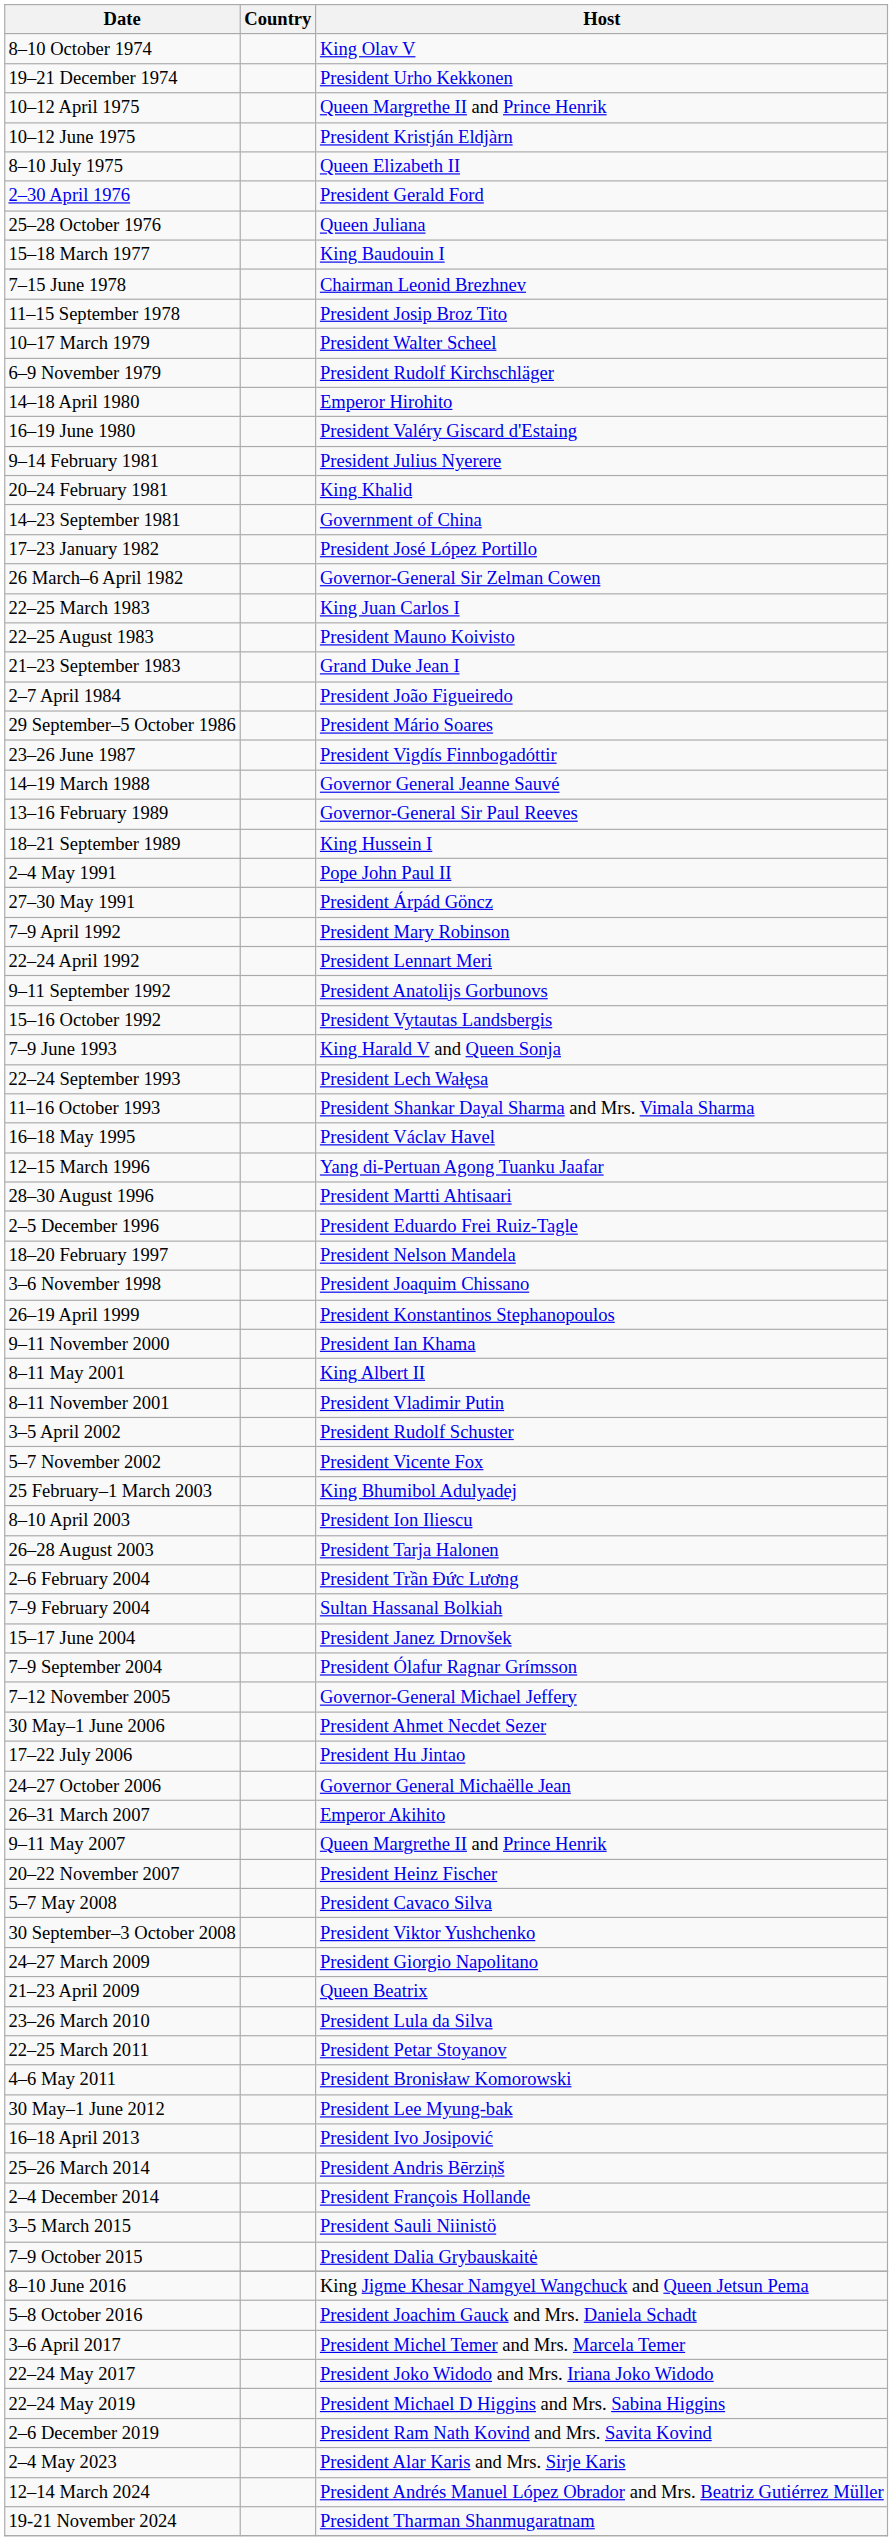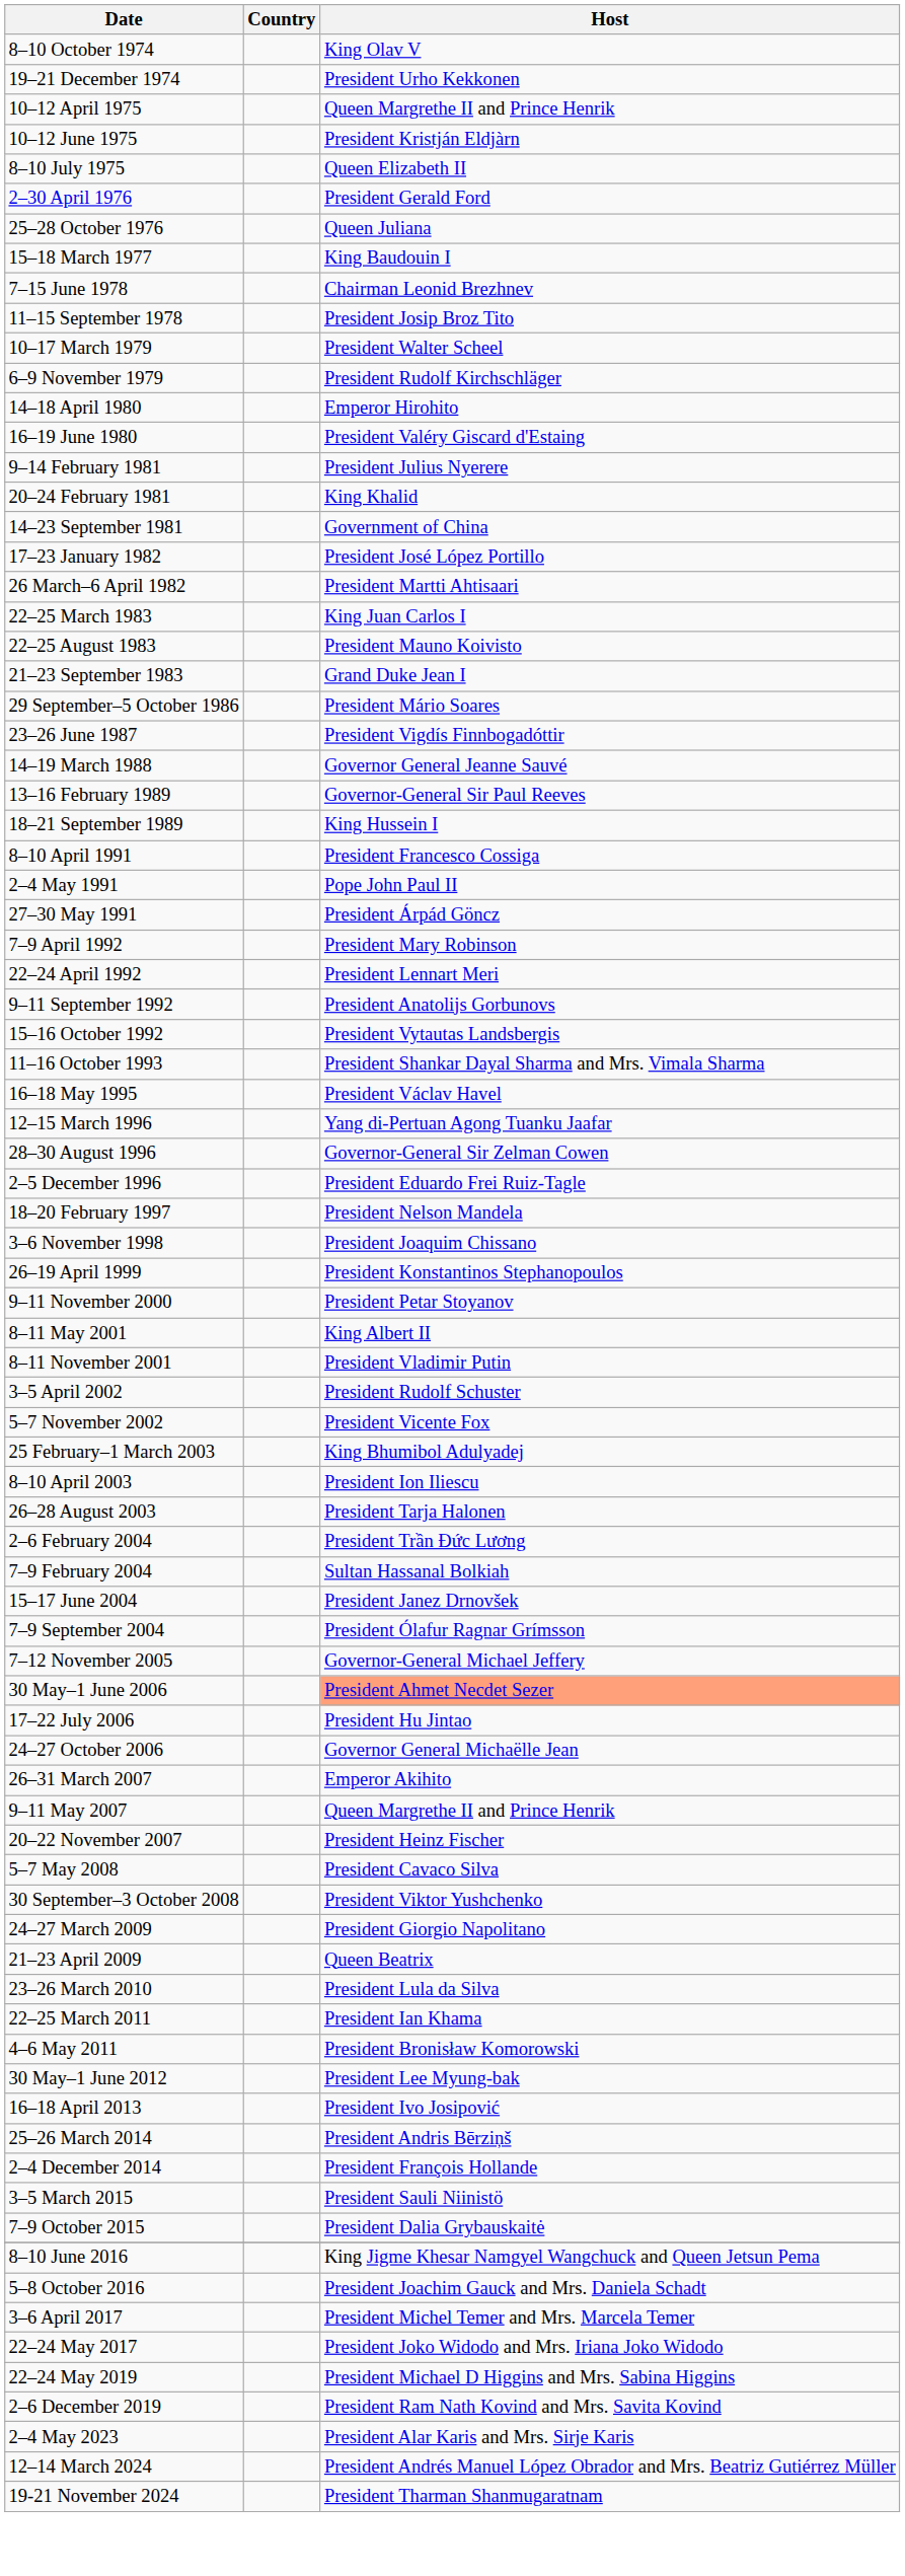26 March–6 April 1982 | Host: Governor-General Sir Zelman Cowen -> President Martti Ahtisaari
- row: 2–7 April 1984 | President João Figueiredo
+ row: 8–10 April 1991 | President Francesco Cossiga
- row: 7–9 June 1993 | King Harald V and Queen Sonja
- row: 22–24 September 1993 | President Lech Wałęsa
28–30 August 1996 | Host: President Martti Ahtisaari -> Governor-General Sir Zelman Cowen
9–11 November 2000 | Host: President Ian Khama -> President Petar Stoyanov
30 May–1 June 2006 | Host: no background -> lightsalmon background
22–25 March 2011 | Host: President Petar Stoyanov -> President Ian Khama
